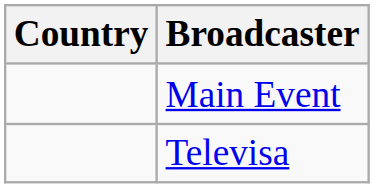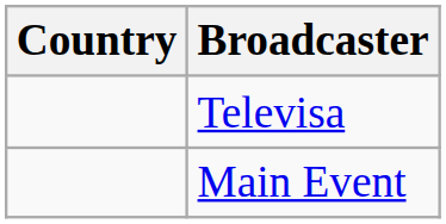rows swapped: Main Event <-> Televisa
